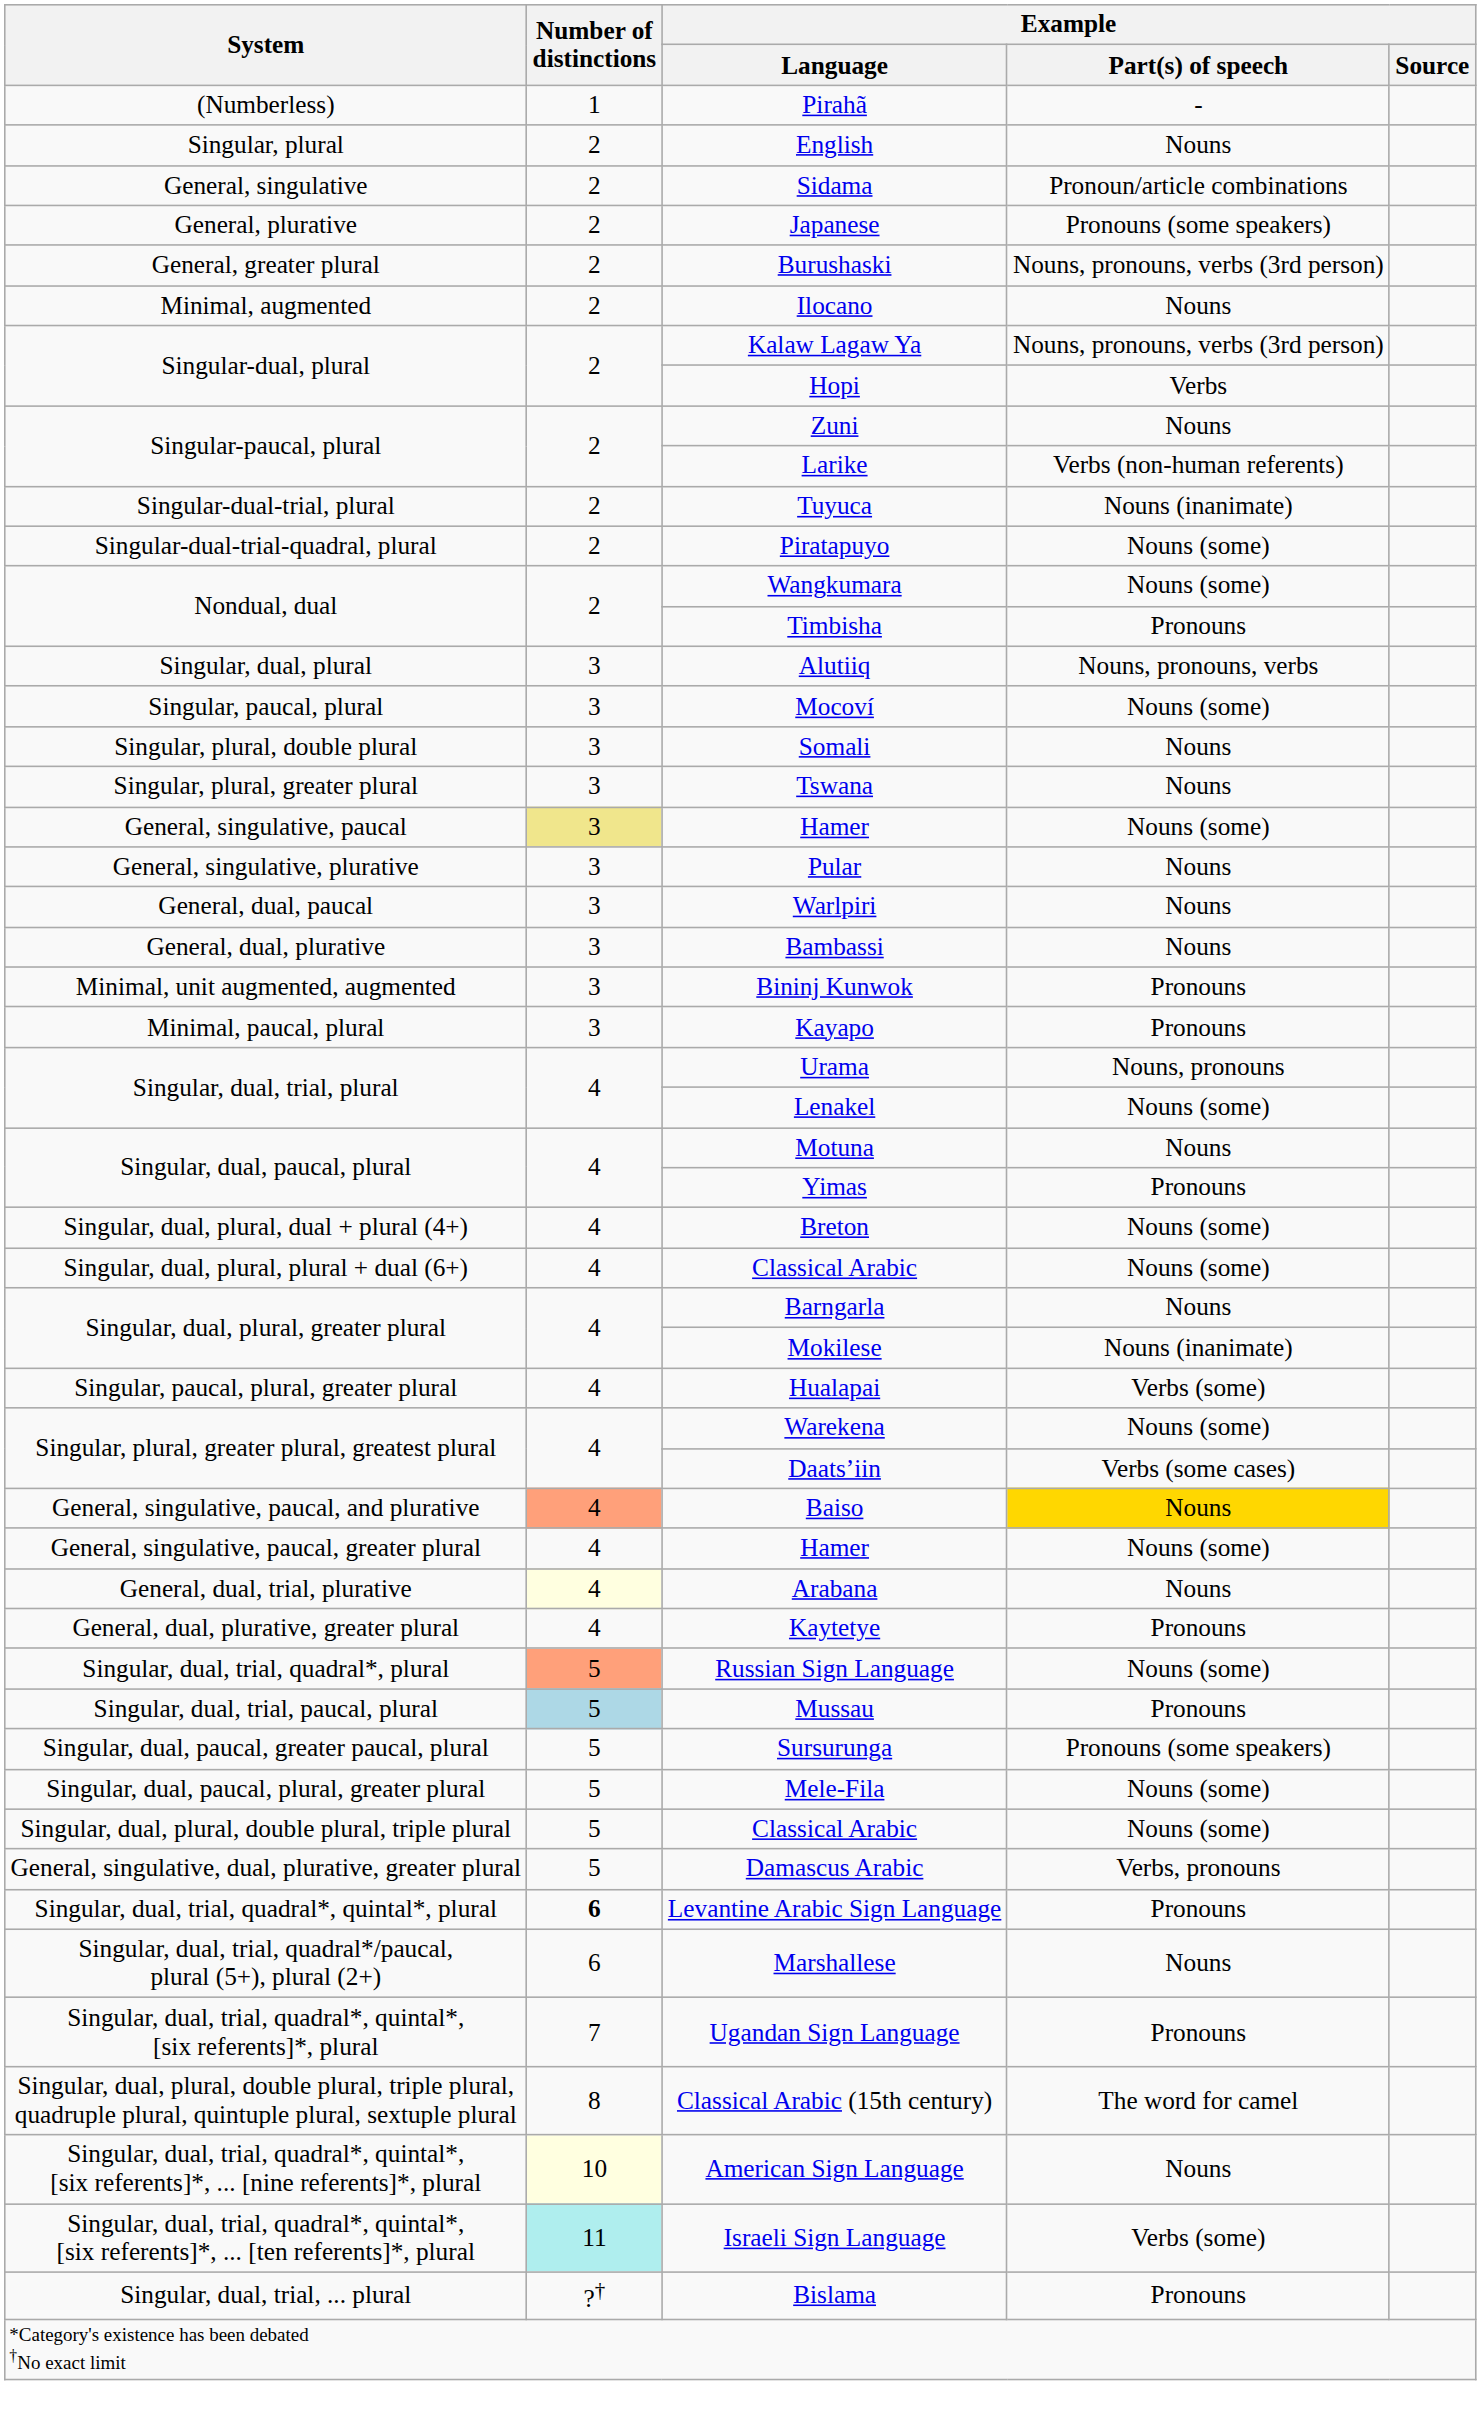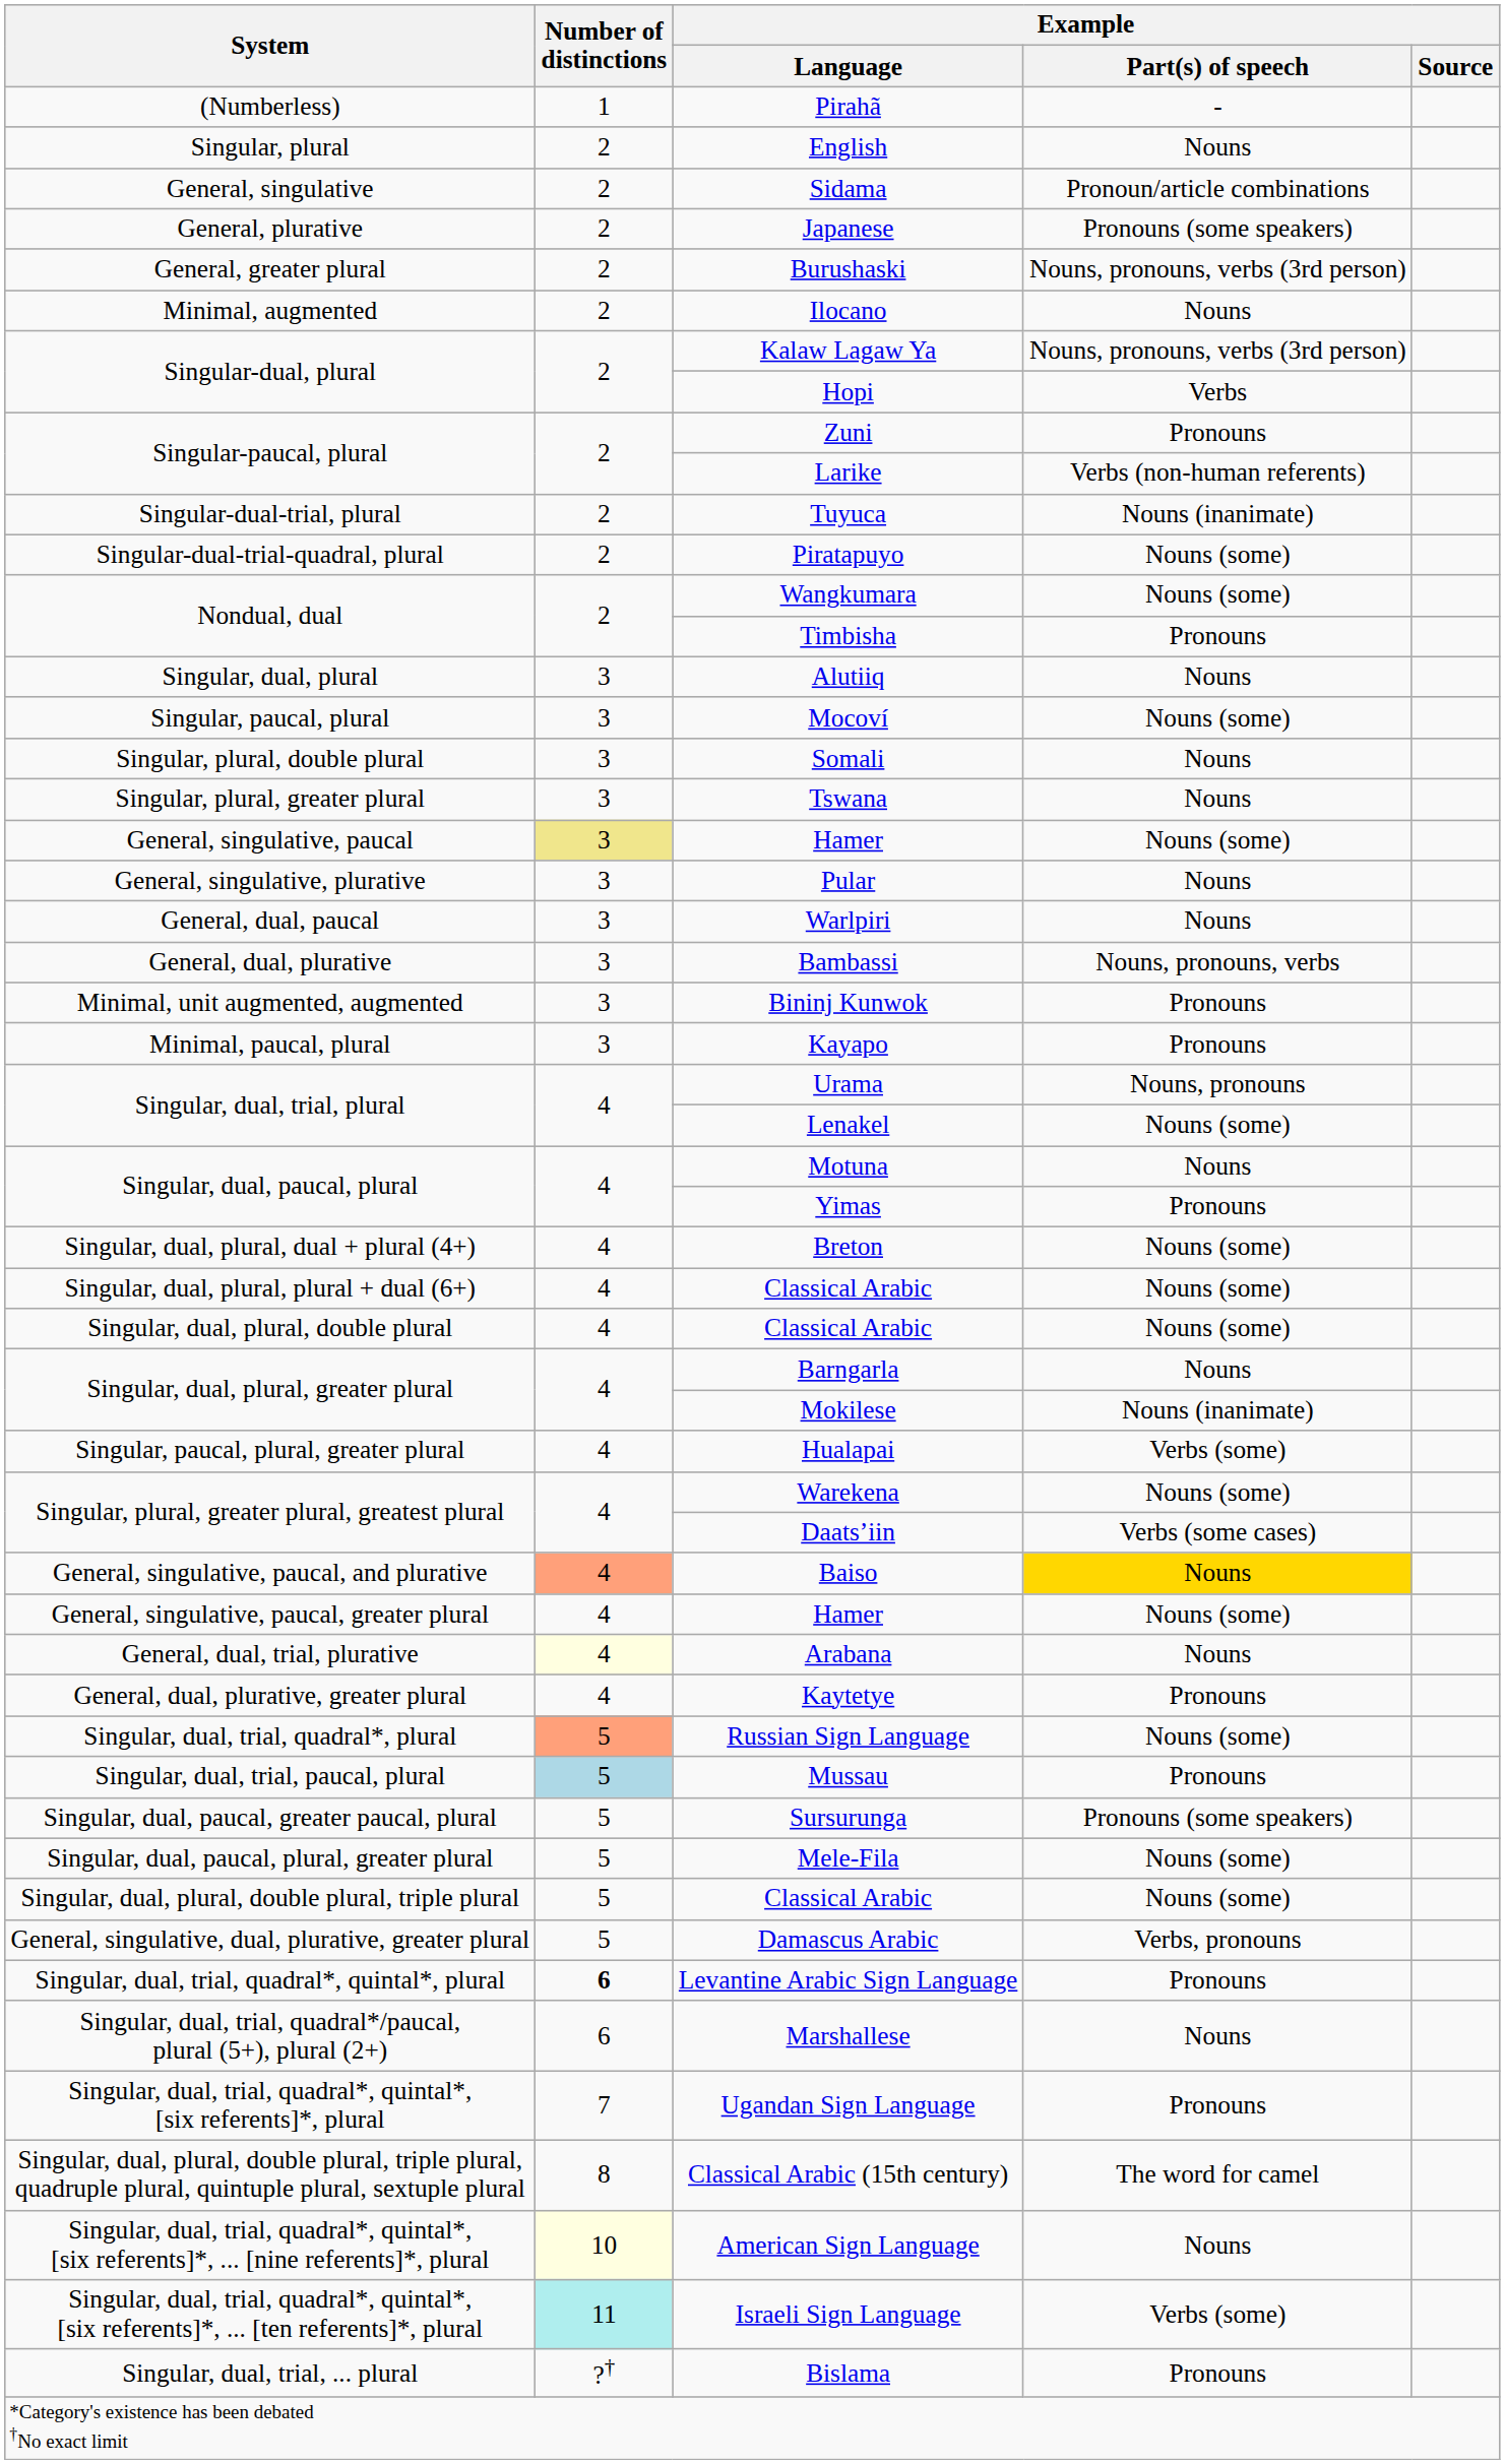Zuni | Example / Part(s) of speech: Nouns -> Pronouns
Alutiiq | Example / Part(s) of speech: Nouns, pronouns, verbs -> Nouns
Bambassi | Example / Part(s) of speech: Nouns -> Nouns, pronouns, verbs
+ row: Singular, dual, plural, double plural | 4 | Classical Arabic | Nouns (some)
